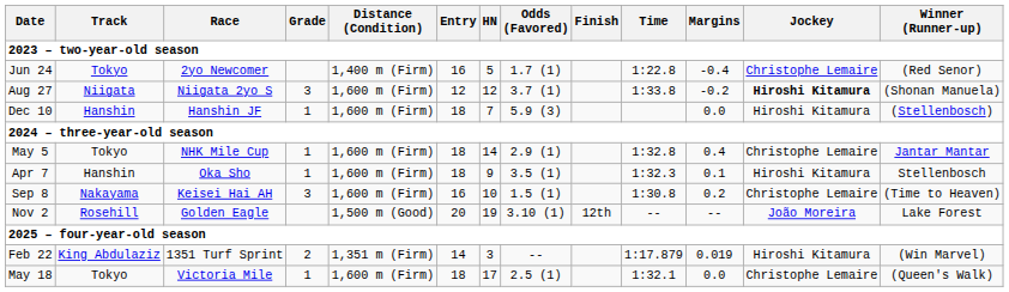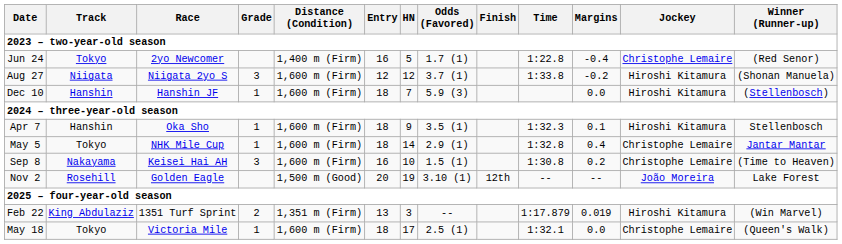Aug 27 | Jockey: bold -> normal
rows swapped: Apr 7 <-> May 5
Feb 22 | Entry: 14 -> 13
